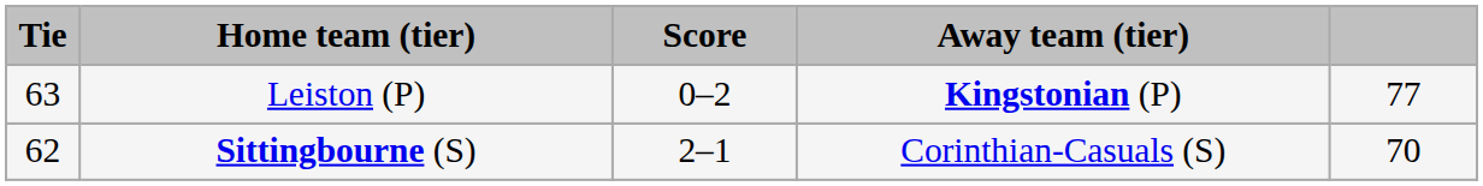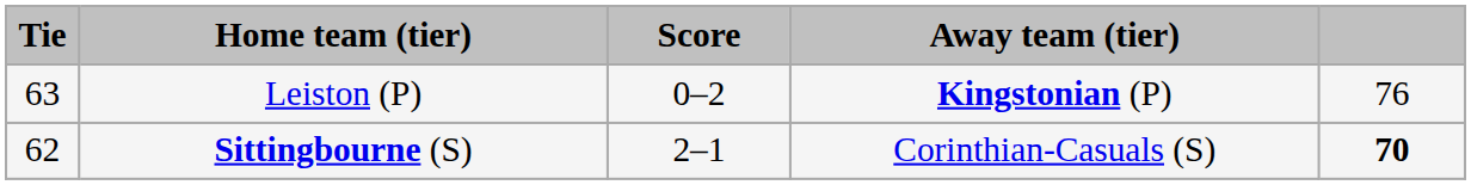Leiston (P) | column 5: 77 -> 76
Sittingbourne (S) | column 5: normal -> bold
